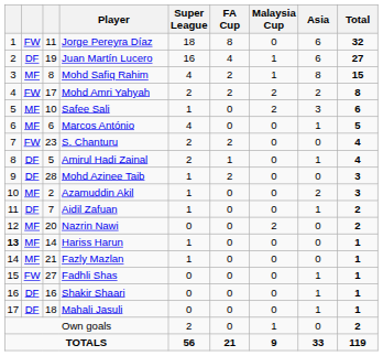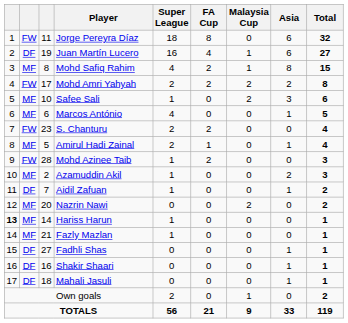Amirul Hadi Zainal | column 2: DF -> MF
Mohd Azinee Taib | column 2: DF -> FW
Fadhli Shas | column 2: FW -> DF
